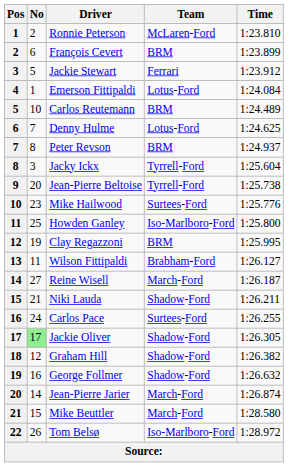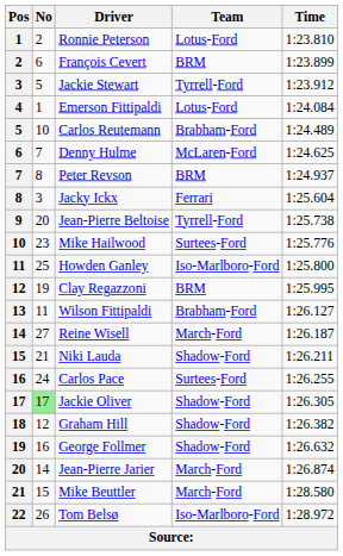Ronnie Peterson | Team: McLaren-Ford -> Lotus-Ford
Jackie Stewart | Team: Ferrari -> Tyrrell-Ford
Carlos Reutemann | Team: BRM -> Brabham-Ford
Denny Hulme | Team: Lotus-Ford -> McLaren-Ford
Jacky Ickx | Team: Tyrrell-Ford -> Ferrari
